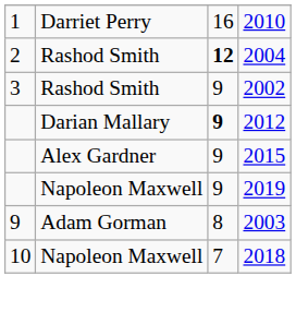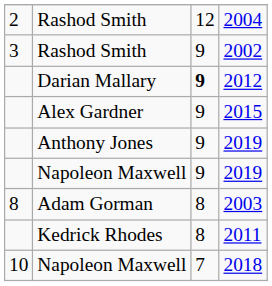- row: 1 | Darriet Perry | 16 | 2010
2004 | column 3: bold -> normal
+ row: Anthony Jones | 9 | 2019
2003 | column 1: 9 -> 8
+ row: Kedrick Rhodes | 8 | 2011
